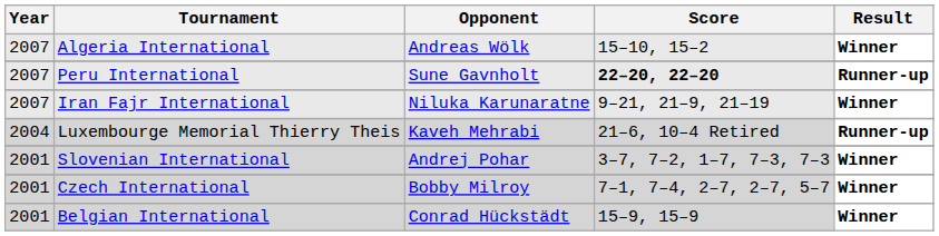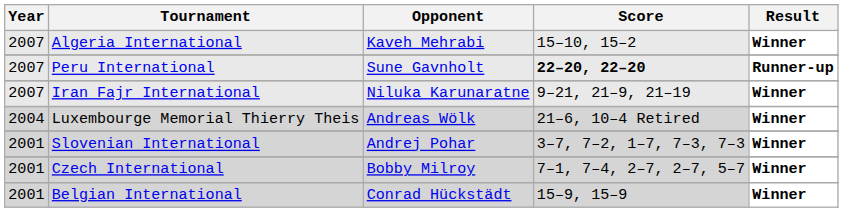Algeria International | Opponent: Andreas Wölk -> Kaveh Mehrabi
Luxembourge Memorial Thierry Theis | Opponent: Kaveh Mehrabi -> Andreas Wölk
Luxembourge Memorial Thierry Theis | Result: Runner-up -> Winner
